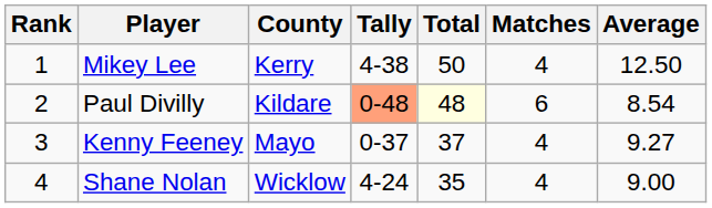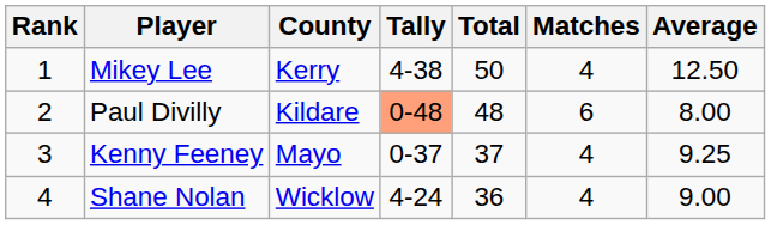Paul Divilly | Total: lightyellow background -> no background
Paul Divilly | Average: 8.54 -> 8.00
Kenny Feeney | Average: 9.27 -> 9.25
Shane Nolan | Total: 35 -> 36
